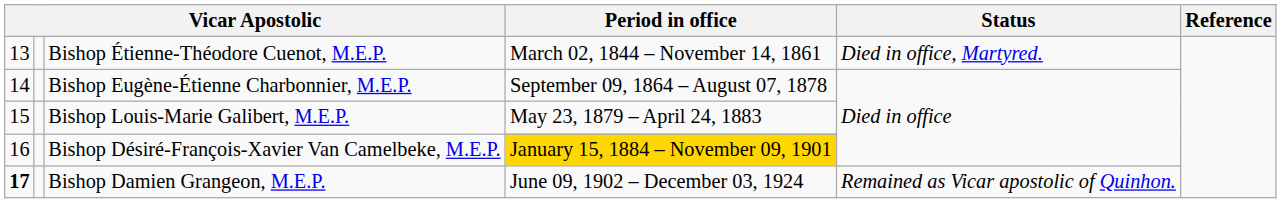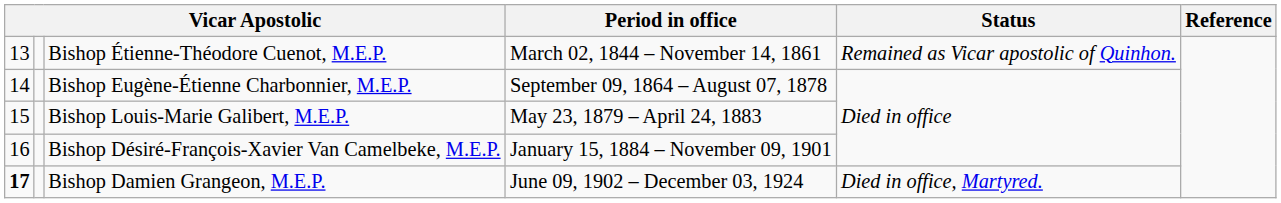Bishop Étienne-Théodore Cuenot, M.E.P. | Status: Died in office, Martyred. -> Remained as Vicar apostolic of Quinhon.
Bishop Désiré-François-Xavier Van Camelbeke, M.E.P. | Period in office: gold background -> no background
Bishop Damien Grangeon, M.E.P. | Status: Remained as Vicar apostolic of Quinhon. -> Died in office, Martyred.
